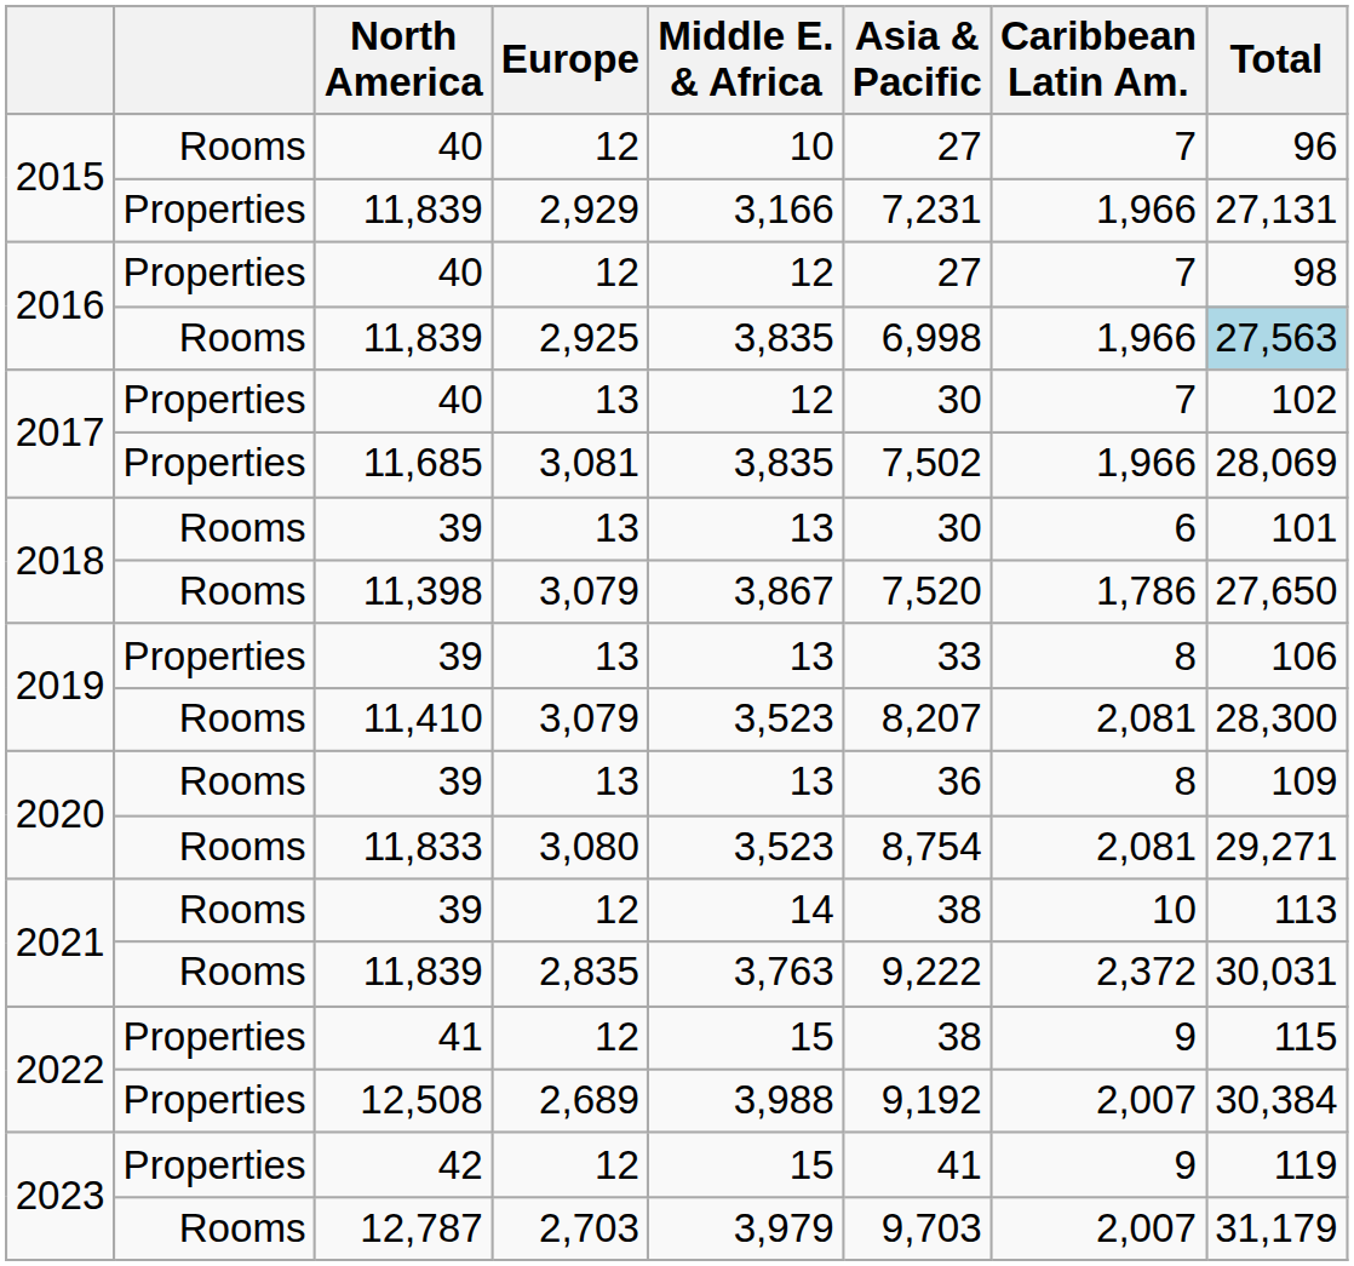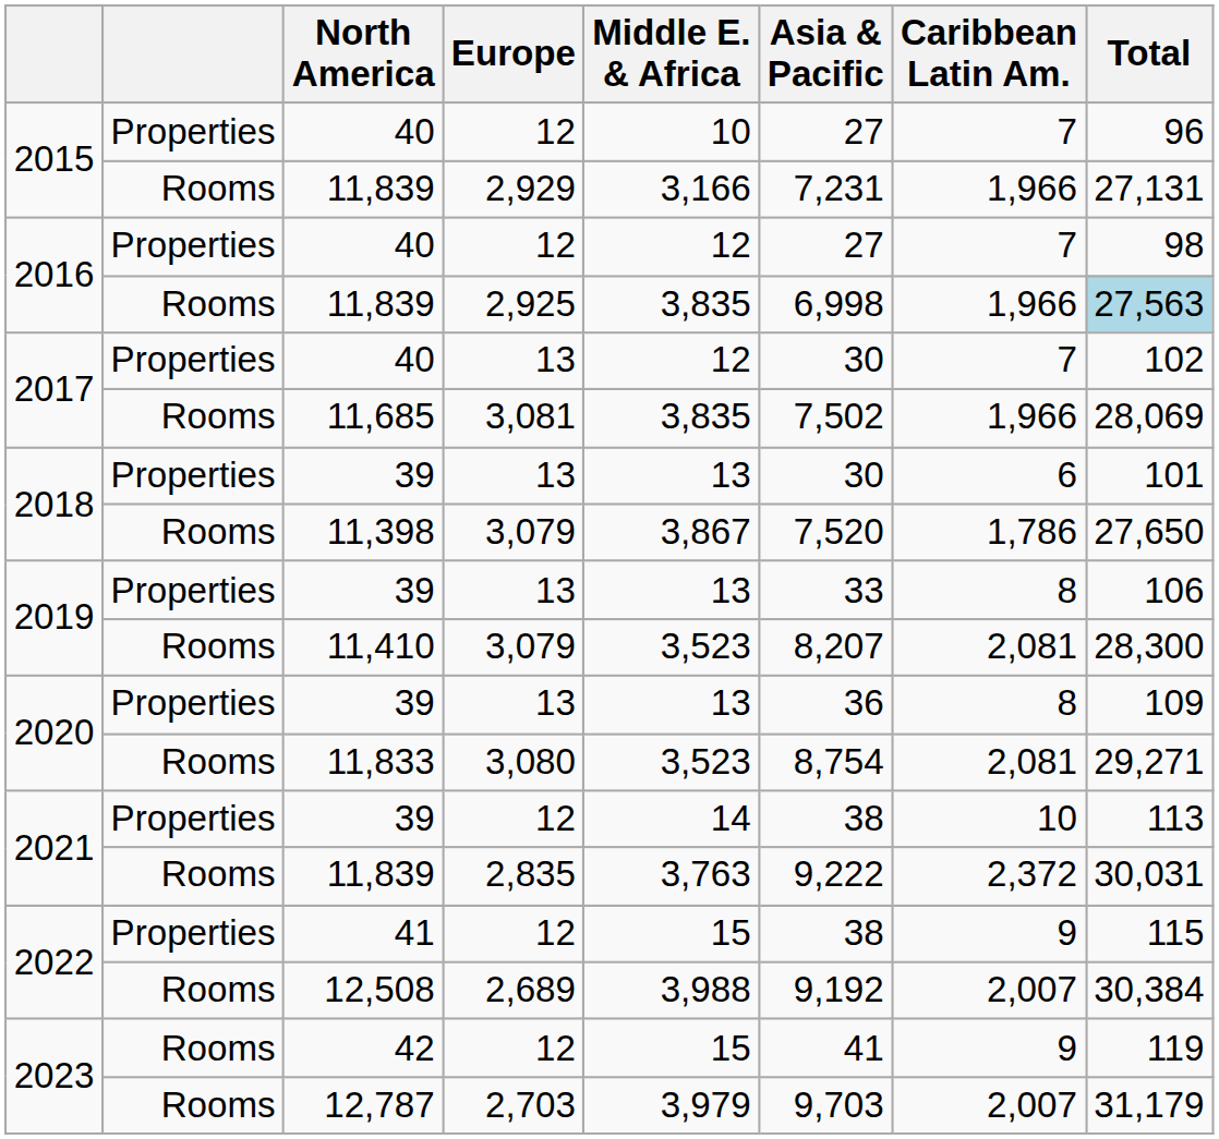2015 / 40 | column 2: Rooms -> Properties
2015 / 11,839 | column 2: Properties -> Rooms
11,685 | column 2: Properties -> Rooms
2018 / 39 | column 2: Rooms -> Properties
2020 / 39 | column 2: Rooms -> Properties
2021 / 39 | column 2: Rooms -> Properties
12,508 | column 2: Properties -> Rooms
42 | column 2: Properties -> Rooms
